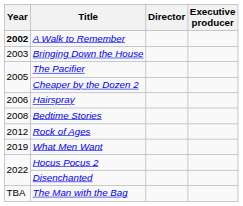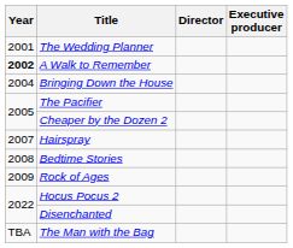+ row: 2001 | The Wedding Planner
Bringing Down the House | Year: 2003 -> 2004
Hairspray | Year: 2006 -> 2007
Rock of Ages | Year: 2012 -> 2009
- row: 2019 | What Men Want
